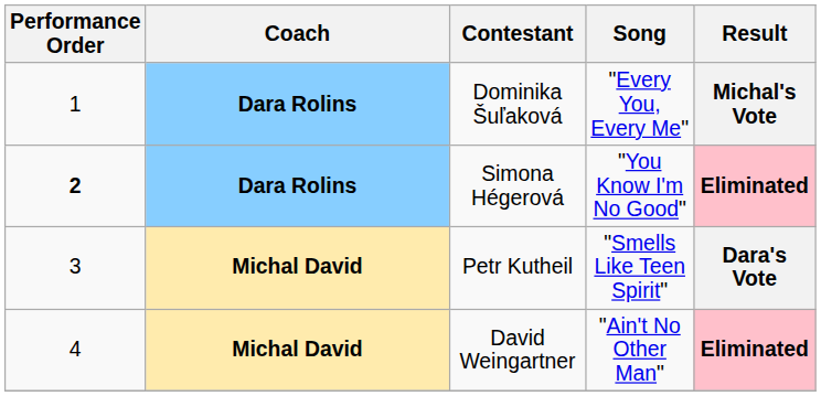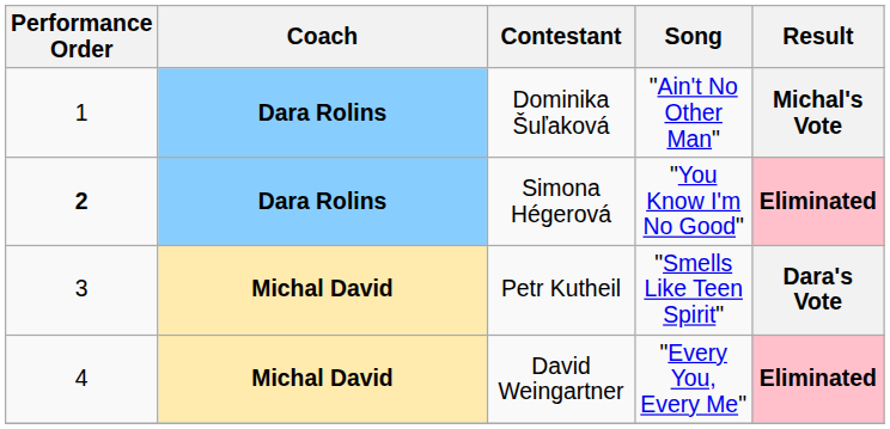Dominika Šuľaková | Song: "Every You, Every Me" -> "Ain't No Other Man"
David Weingartner | Song: "Ain't No Other Man" -> "Every You, Every Me"
